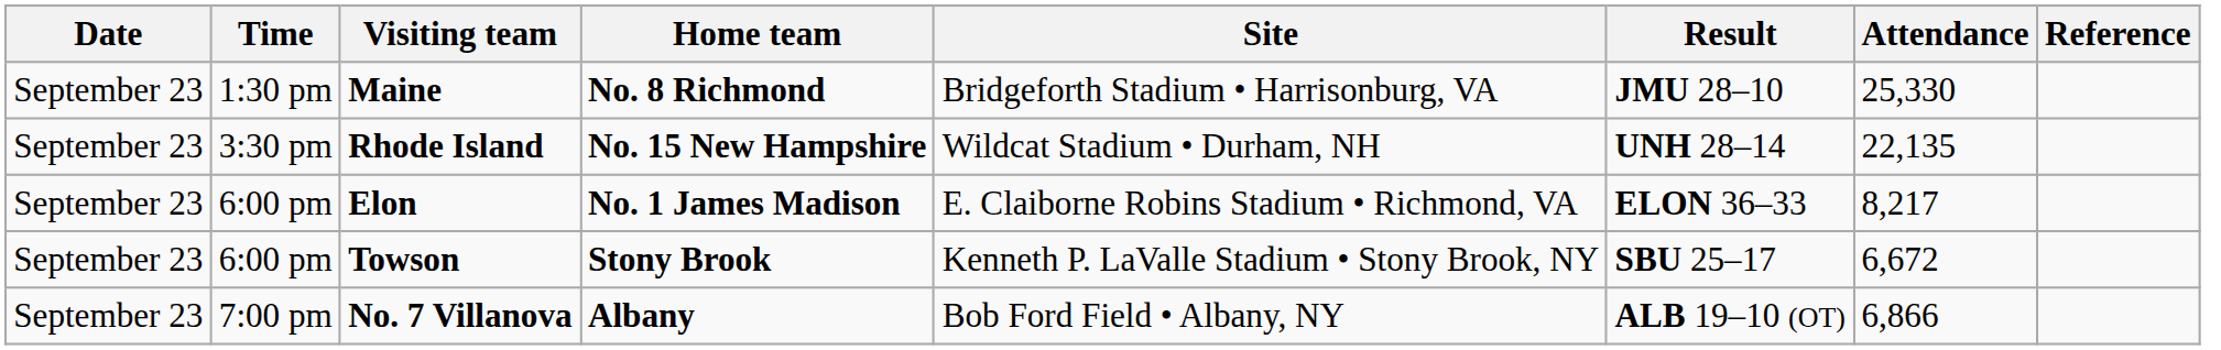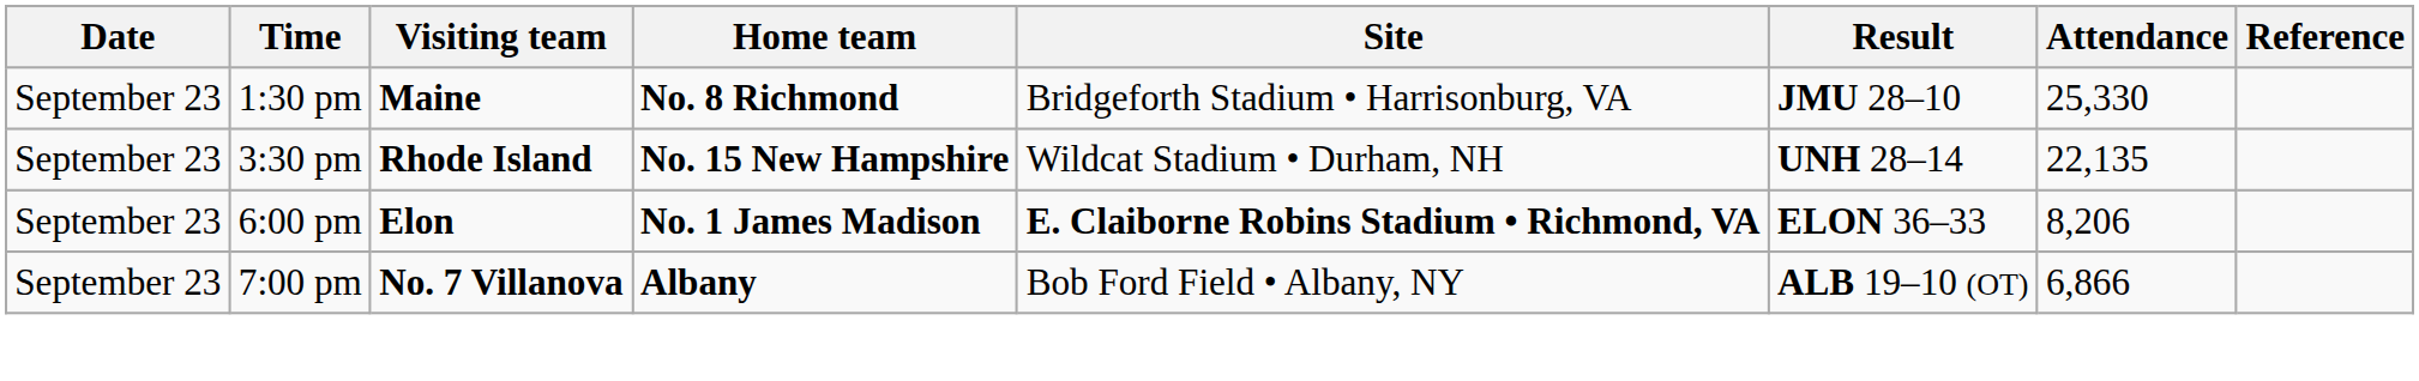Elon | Site: normal -> bold
Elon | Attendance: 8,217 -> 8,206
- row: September 23 | 6:00 pm | Towson | Stony Brook | Kenneth P. LaValle Stadium • Stony Brook, NY | SBU 25–17 | 6,672
